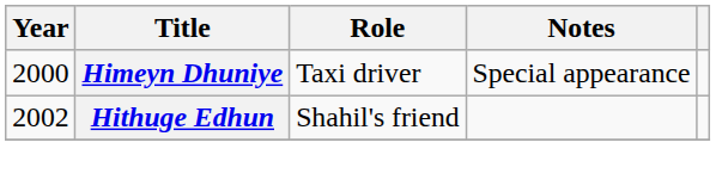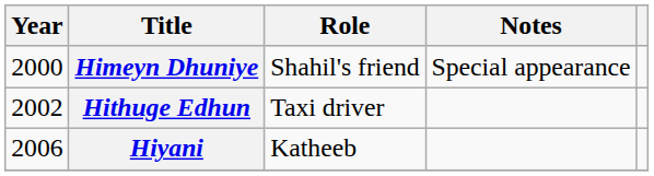Himeyn Dhuniye | Role: Taxi driver -> Shahil's friend
Hithuge Edhun | Role: Shahil's friend -> Taxi driver
+ row: 2006 | Hiyani | Katheeb
